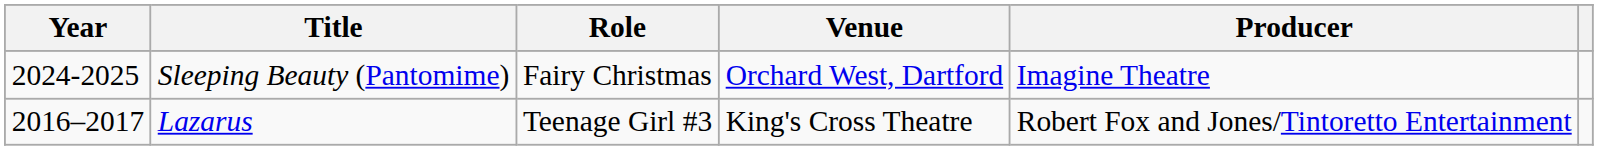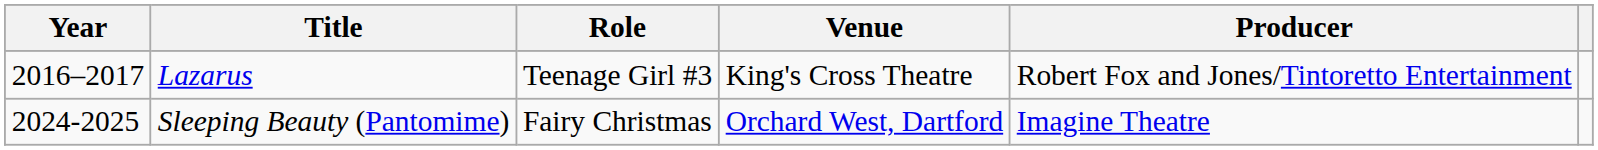rows swapped: Lazarus <-> Sleeping Beauty (Pantomime)
